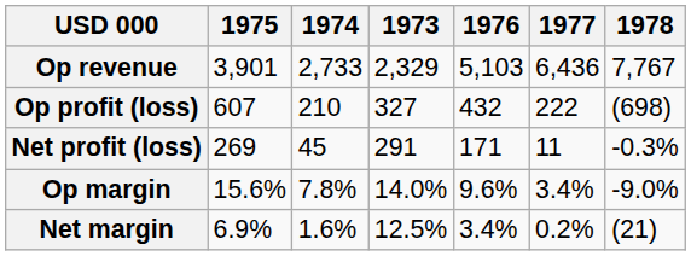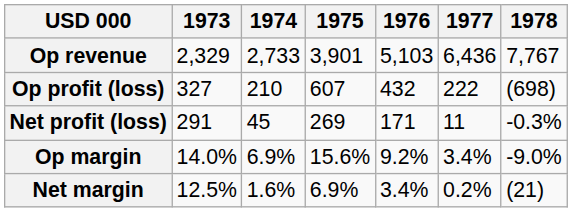columns swapped: 1973 <-> 1975
Op margin | 1974: 7.8% -> 6.9%
Op margin | 1976: 9.6% -> 9.2%
